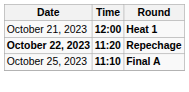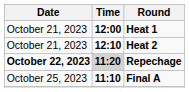+ row: October 21, 2023 | 12:10 | Heat 2
Repechage | Time: no background -> lightgrey background
